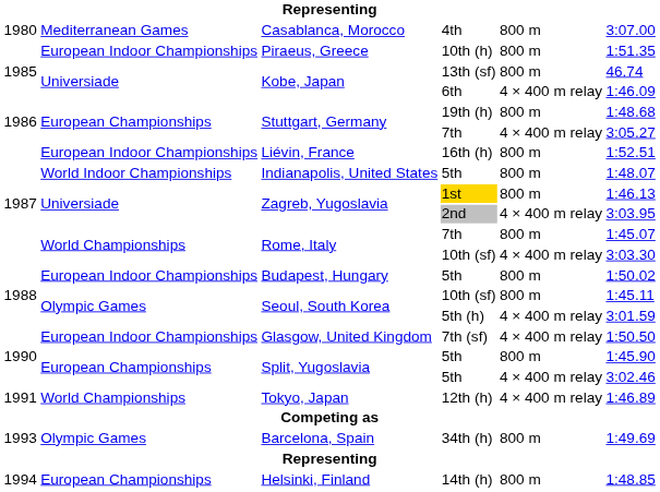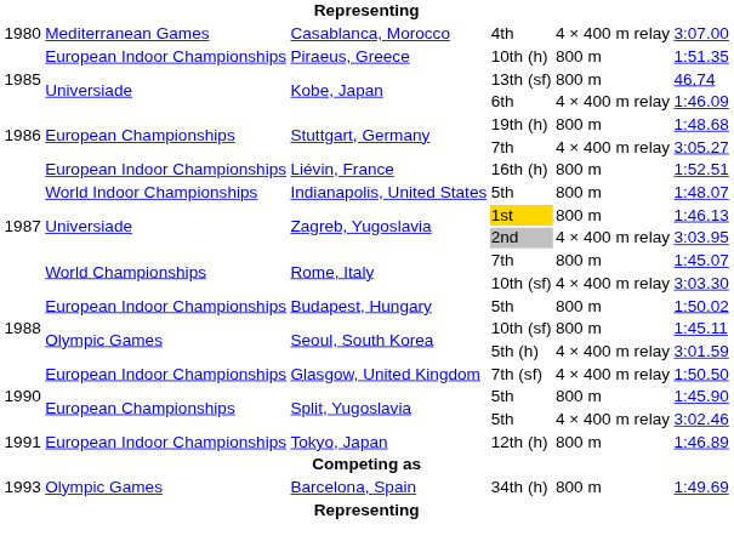4th | column 5: 800 m -> 4 × 400 m relay
12th (h) | column 2: World Championships -> European Indoor Championships
12th (h) | column 5: 4 × 400 m relay -> 800 m
- row: 1994 | European Championships | Helsinki, Finland | 14th (h) | 800 m | 1:48.85
